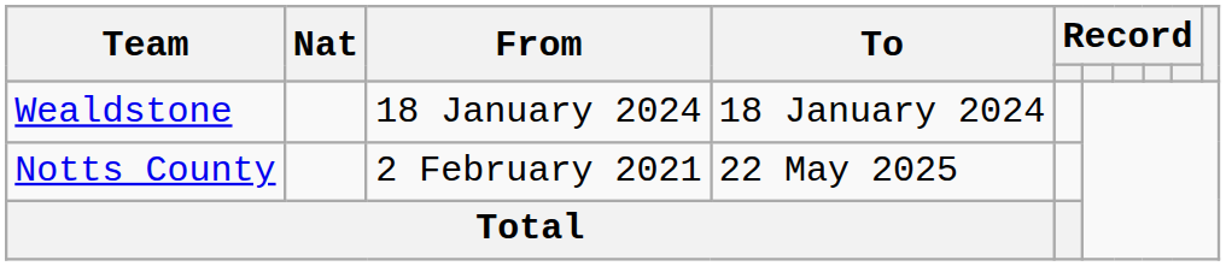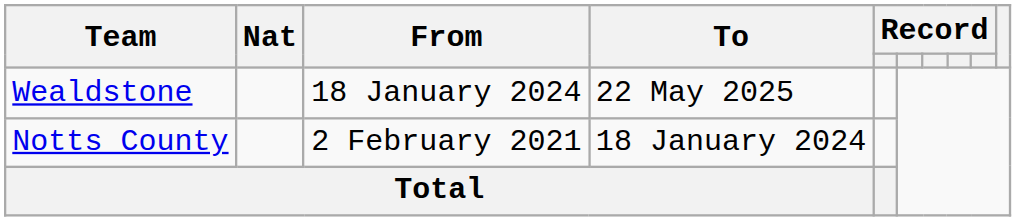Wealdstone | To: 18 January 2024 -> 22 May 2025
Notts County | To: 22 May 2025 -> 18 January 2024
